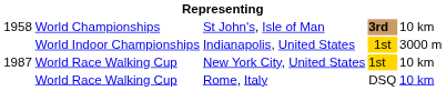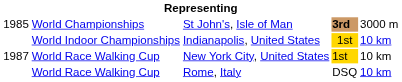St John's, Isle of Man | column 1: 1958 -> 1985
St John's, Isle of Man | column 5: 10 km -> 3000 m
Indianapolis, United States | column 5: 3000 m -> 10 km
